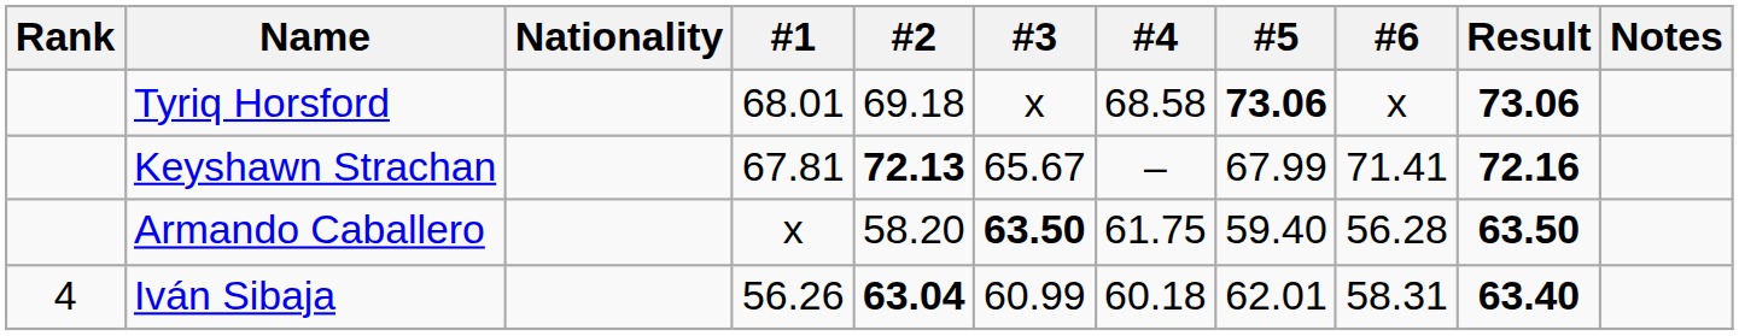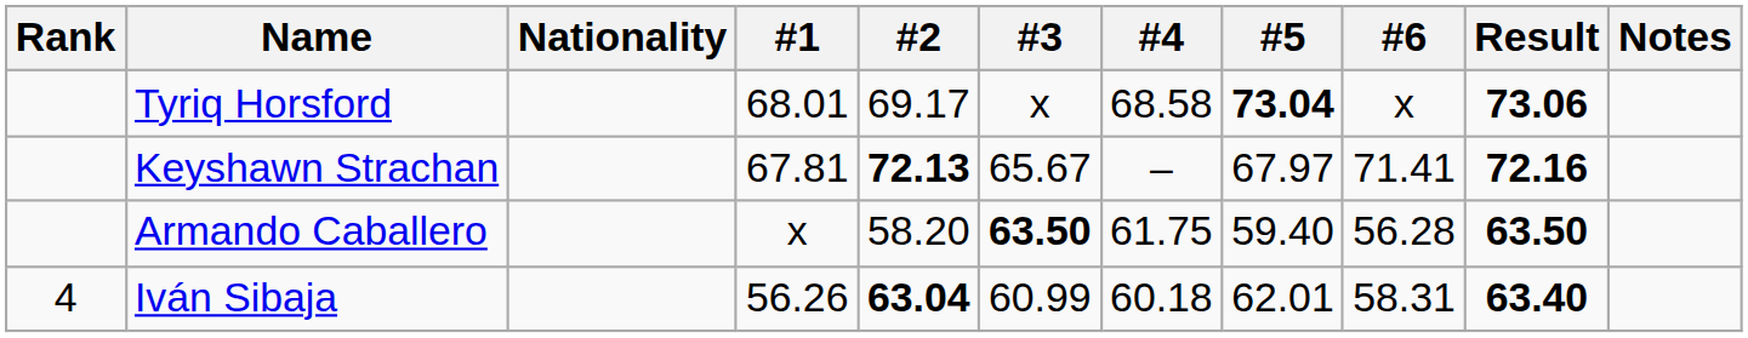Tyriq Horsford | #2: 69.18 -> 69.17
Tyriq Horsford | #5: 73.06 -> 73.04
Keyshawn Strachan | #5: 67.99 -> 67.97
